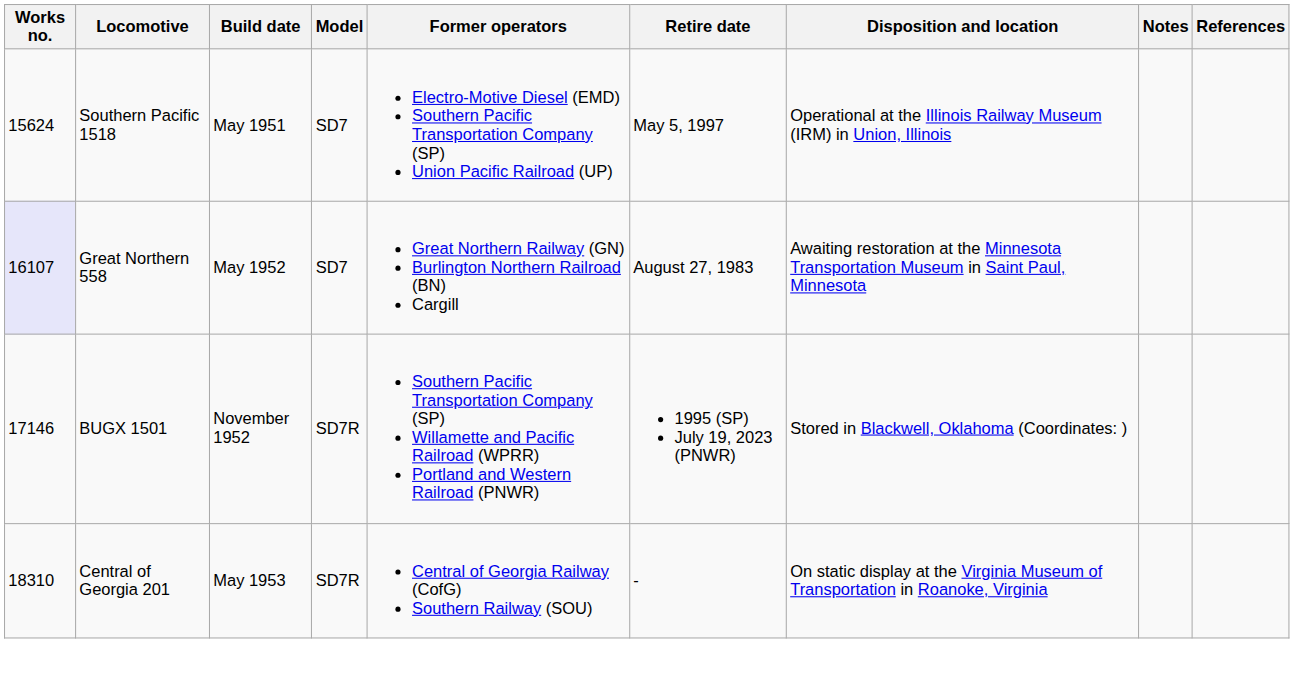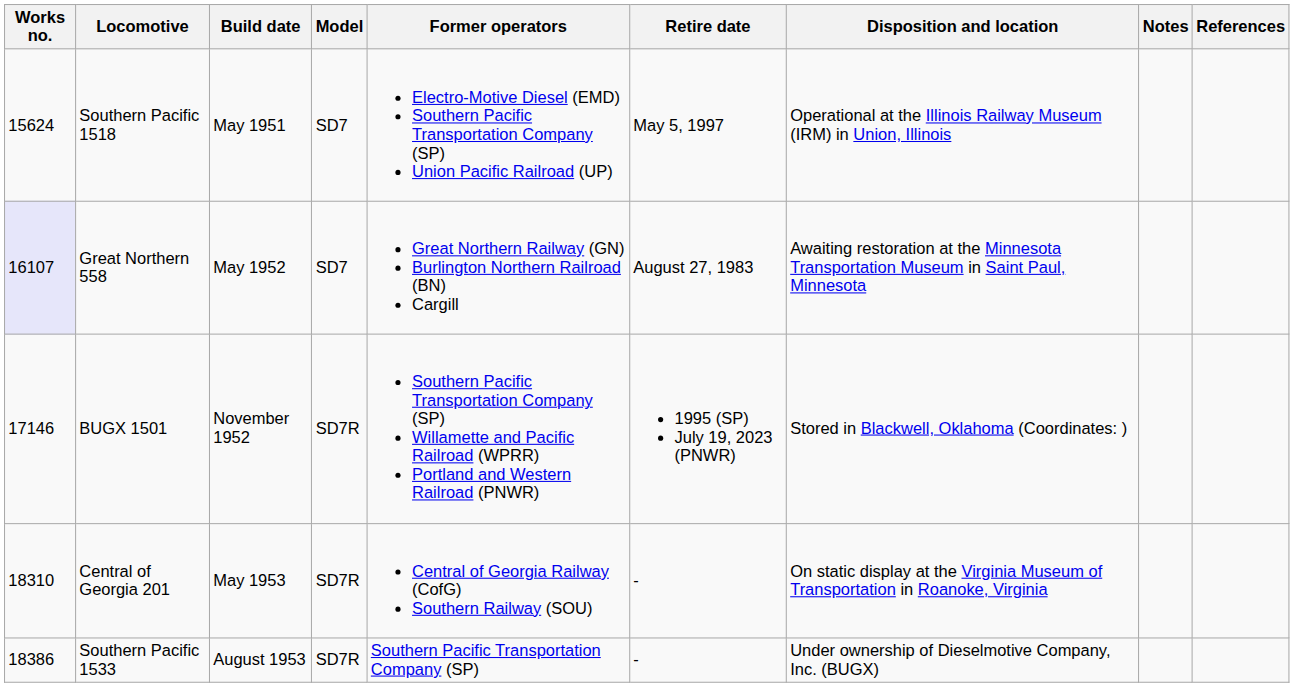+ row: 18386 | Southern Pacific 1533 | August 1953 | SD7R | Southern Pacific Transportation Company (SP) | - | Under ownership of Dieselmotive Company, Inc. (BUGX)
